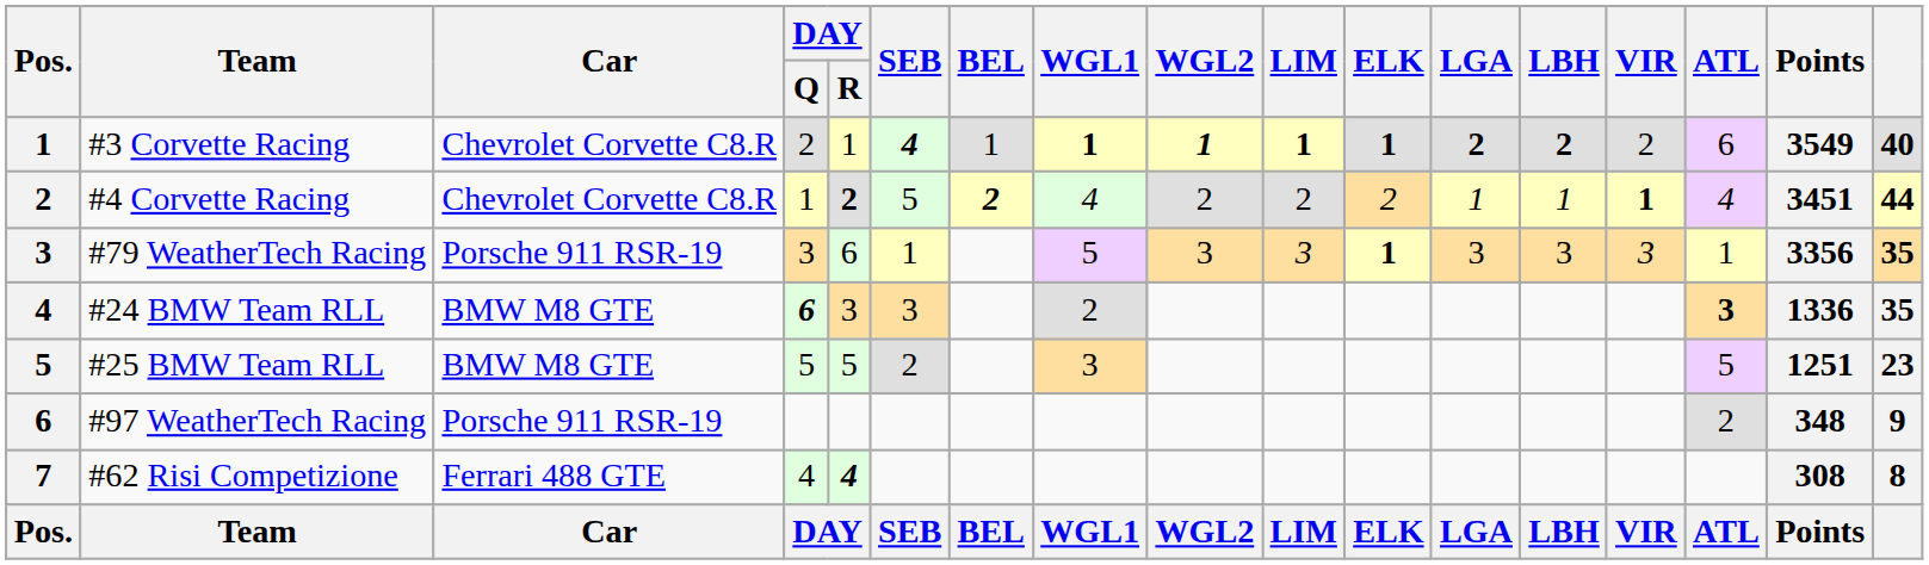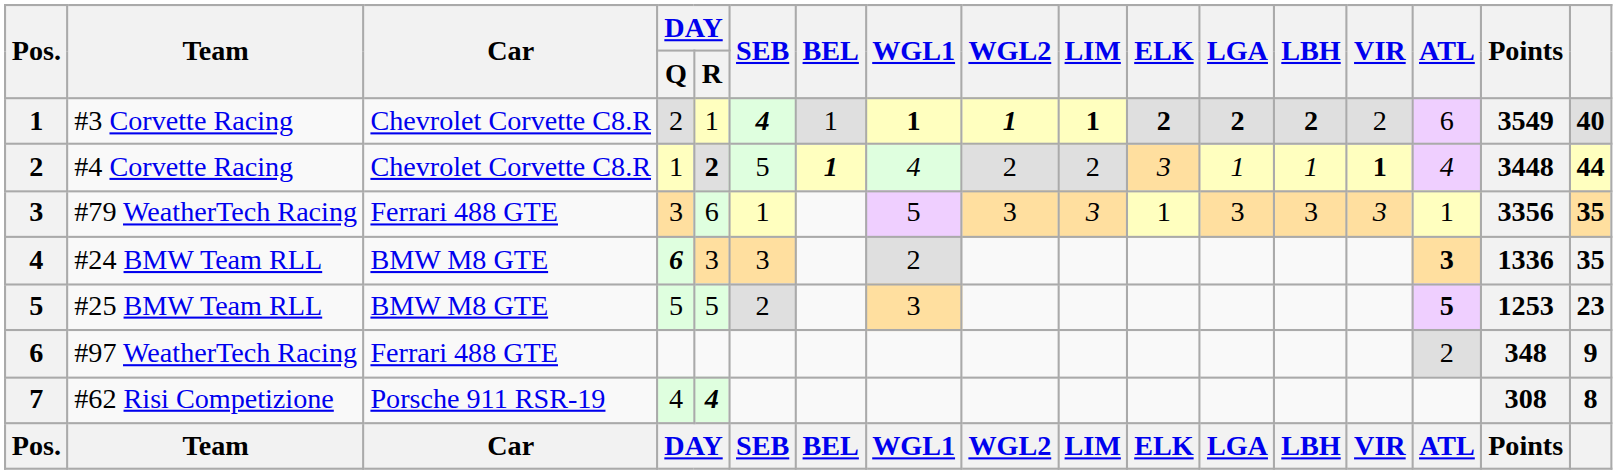#3 Corvette Racing | ELK: 1 -> 2
#4 Corvette Racing | BEL: 2 -> 1
#4 Corvette Racing | ELK: 2 -> 3
#4 Corvette Racing | Points: 3451 -> 3448
#79 WeatherTech Racing | Car: Porsche 911 RSR-19 -> Ferrari 488 GTE
#79 WeatherTech Racing | ELK: bold -> normal
#25 BMW Team RLL | ATL: normal -> bold
#25 BMW Team RLL | Points: 1251 -> 1253
#97 WeatherTech Racing | Car: Porsche 911 RSR-19 -> Ferrari 488 GTE
#62 Risi Competizione | Car: Ferrari 488 GTE -> Porsche 911 RSR-19
